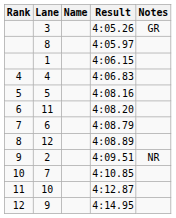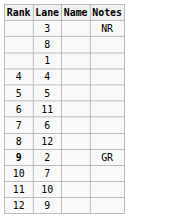- column: Result | 4:05.26 | 4:05.97 | 4:06.15 | 4:06.83 | 4:08.16 | 4:08.20 | 4:08.79 | 4:08.89 | 4:09.51 | 4:10.85 | 4:12.87 | 4:14.95
3 | Notes: GR -> NR
2 | Rank: normal -> bold
2 | Notes: NR -> GR
